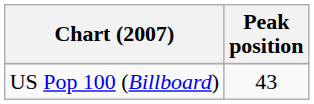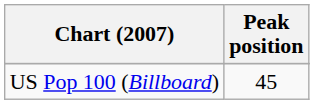US Pop 100 (Billboard) | Peak position: 43 -> 45
